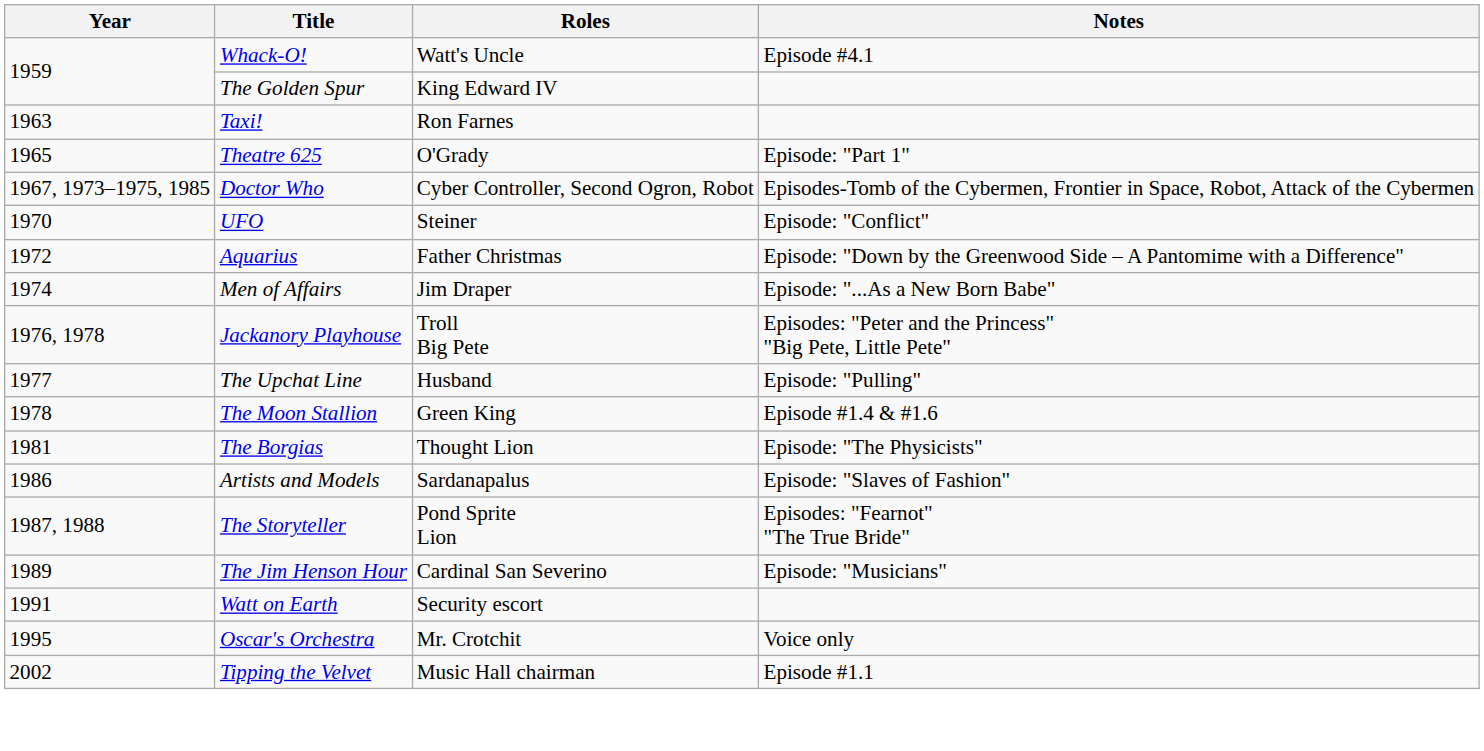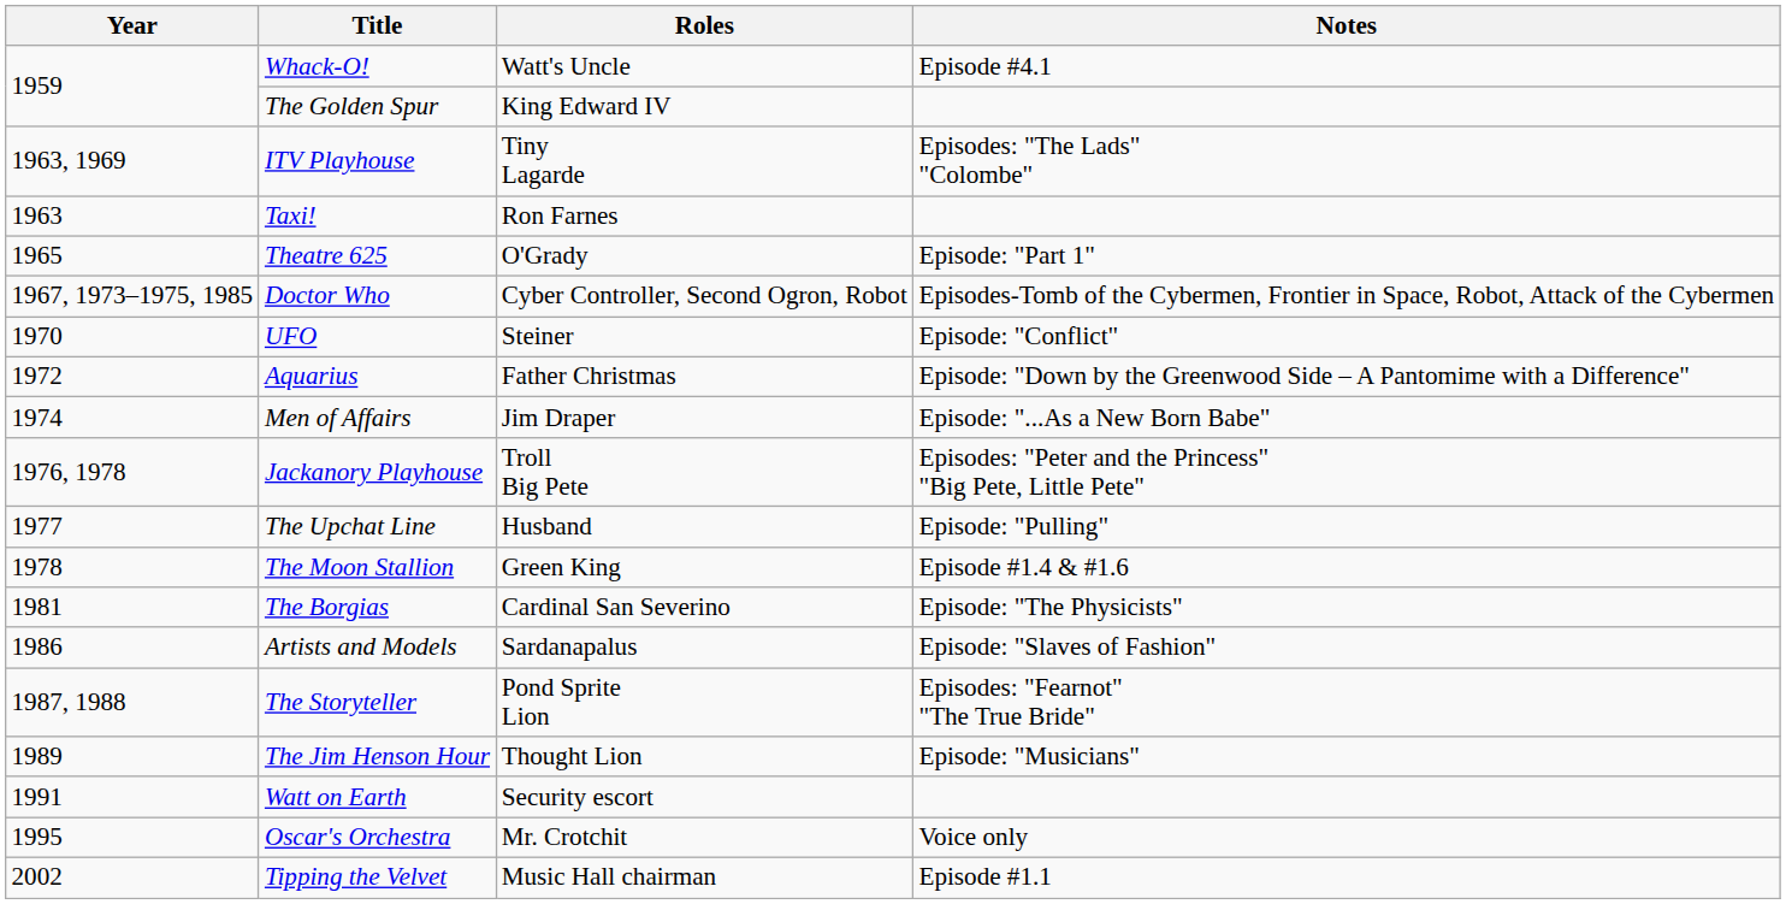+ row: 1963, 1969 | ITV Playhouse | Tiny Lagarde | Episodes: "The Lads" "Colombe"
The Borgias | Roles: Thought Lion -> Cardinal San Severino
The Jim Henson Hour | Roles: Cardinal San Severino -> Thought Lion
